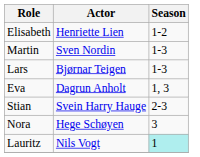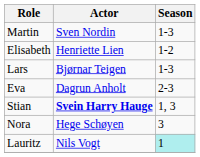rows swapped: Martin <-> Elisabeth
Eva | Season: 1, 3 -> 2-3
Stian | Actor: normal -> bold
Stian | Season: 2-3 -> 1, 3
